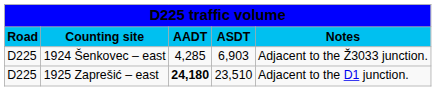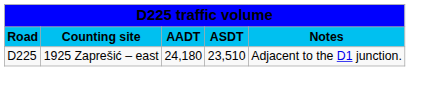- row: D225 | 1924 Šenkovec – east | 4,285 | 6,903 | Adjacent to the Ž3033 junction.
1925 Zaprešić – east | column 3: bold -> normal
